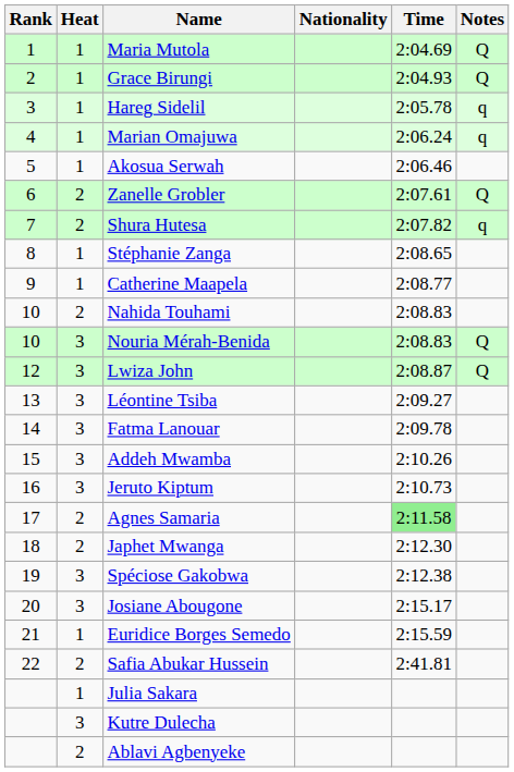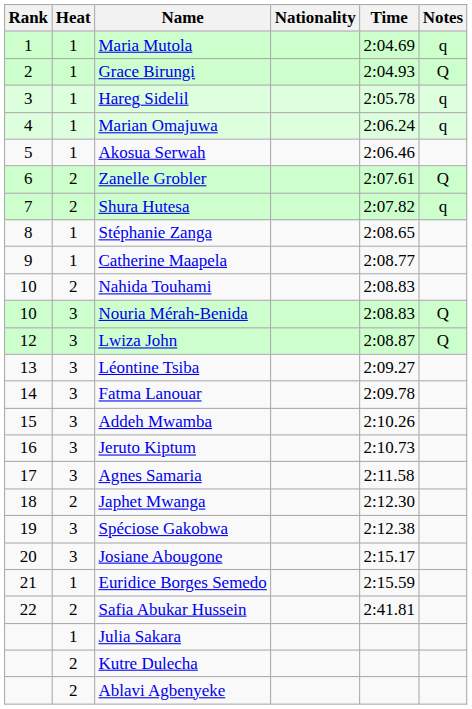Maria Mutola | Notes: Q -> q
Agnes Samaria | Heat: 2 -> 3
Agnes Samaria | Time: lightgreen background -> no background
Kutre Dulecha | Heat: 3 -> 2
